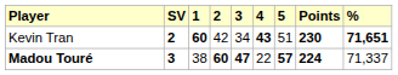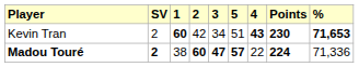columns swapped: 4 <-> 5
Kevin Tran | SV: bold -> normal
Kevin Tran | %: 71,651 -> 71,653
Madou Touré | SV: 3 -> 2
Madou Touré | %: 71,337 -> 71,336
